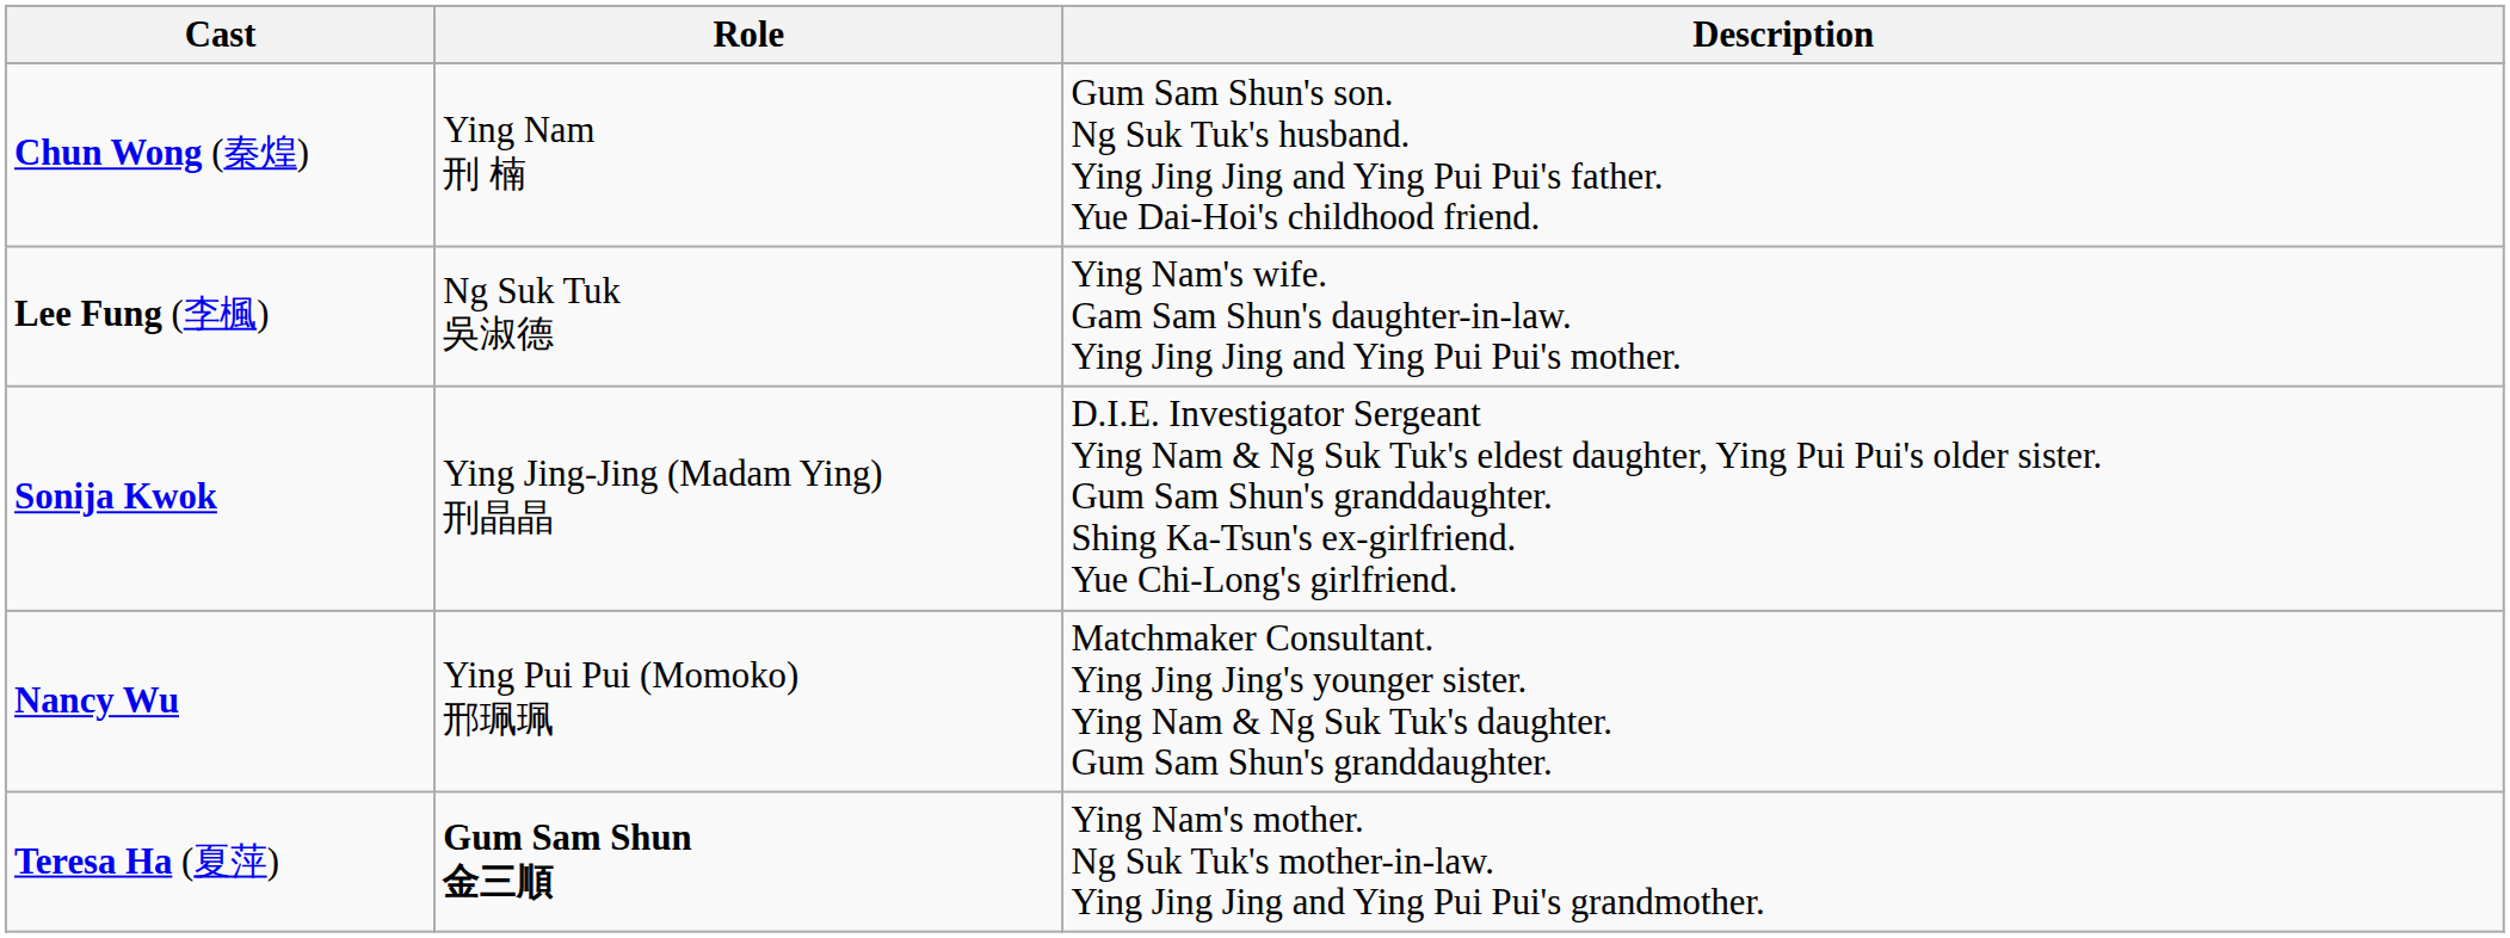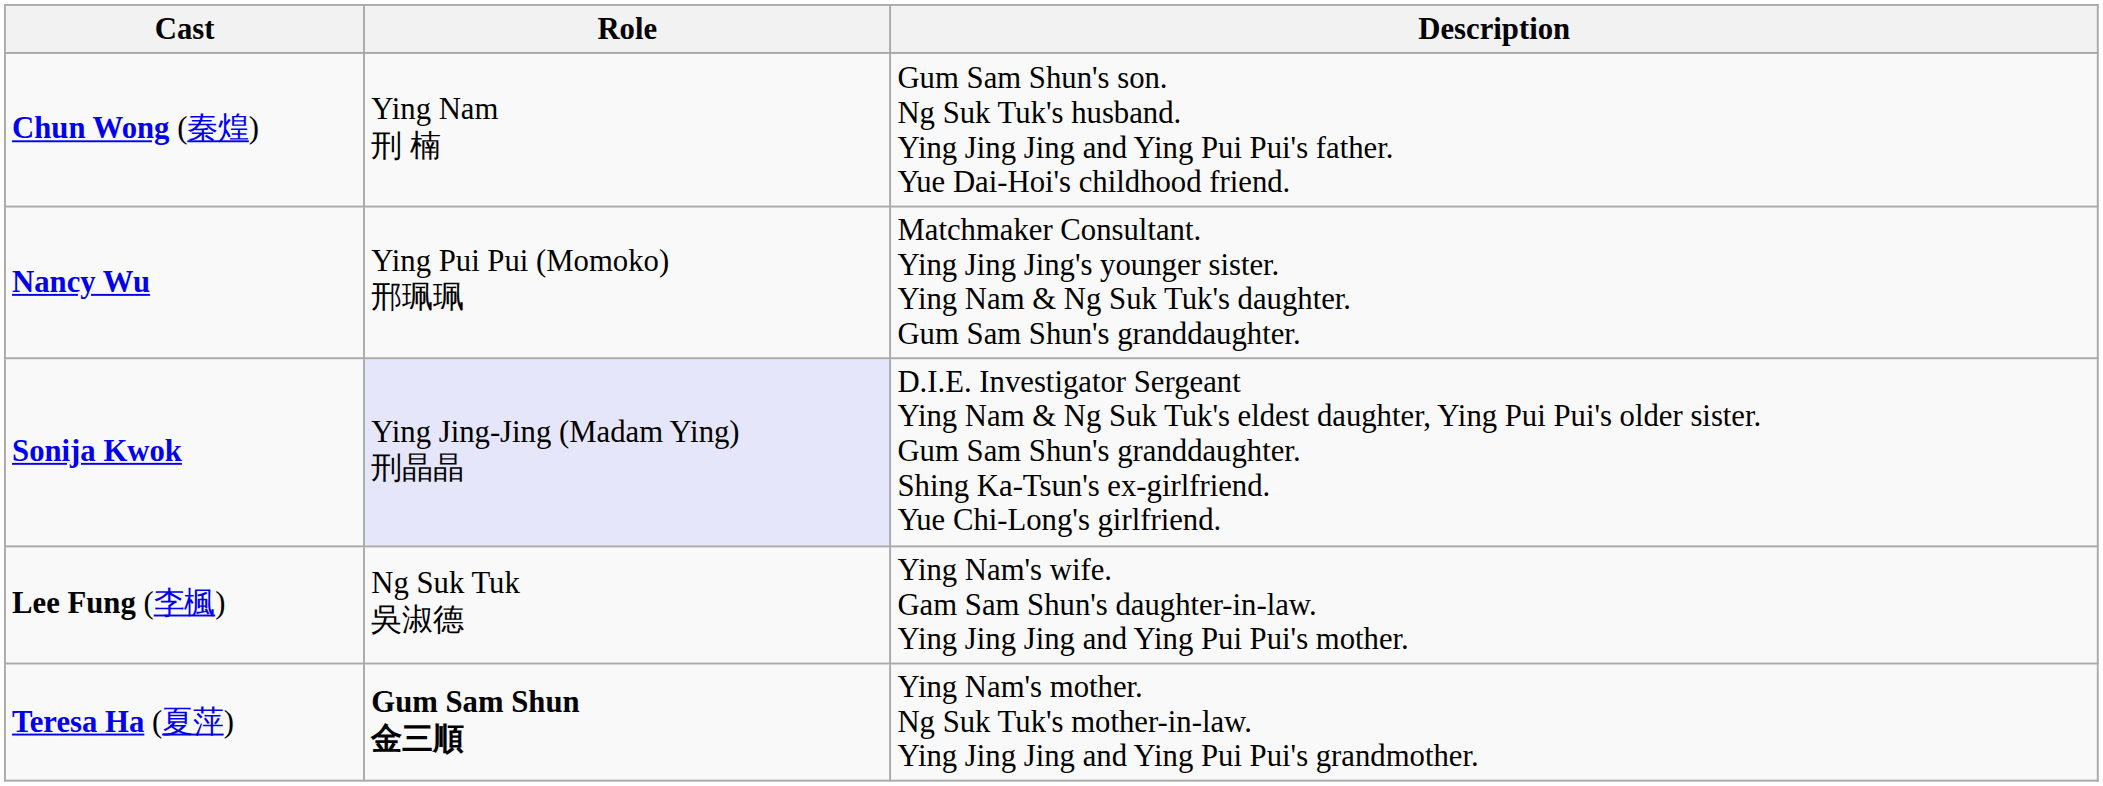rows swapped: Lee Fung (李楓) <-> Nancy Wu
Sonija Kwok | Role: no background -> lavender background
